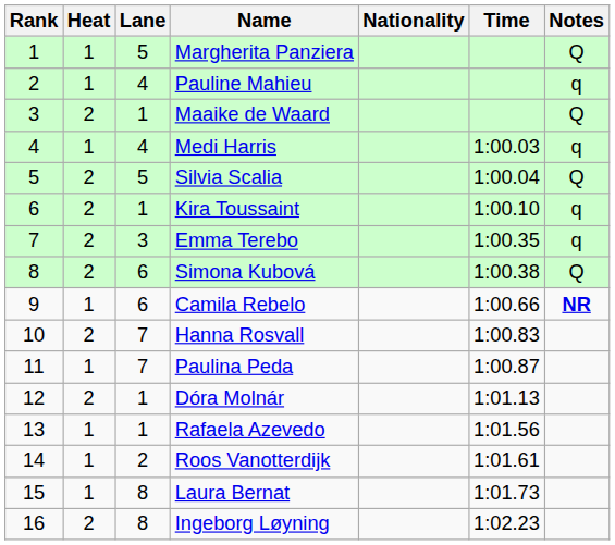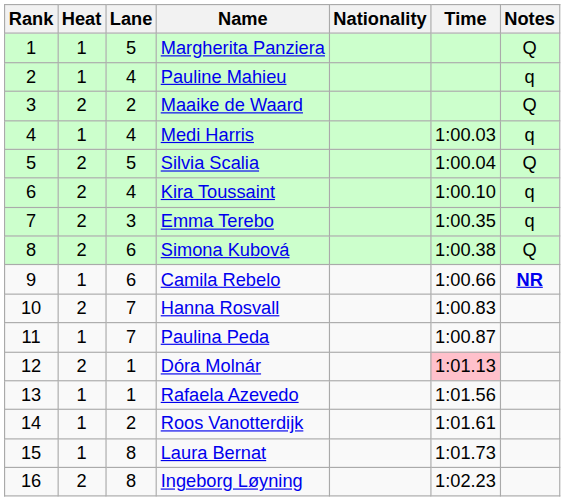Maaike de Waard | Lane: 1 -> 2
Kira Toussaint | Lane: 1 -> 4
Dóra Molnár | Time: no background -> pink background
